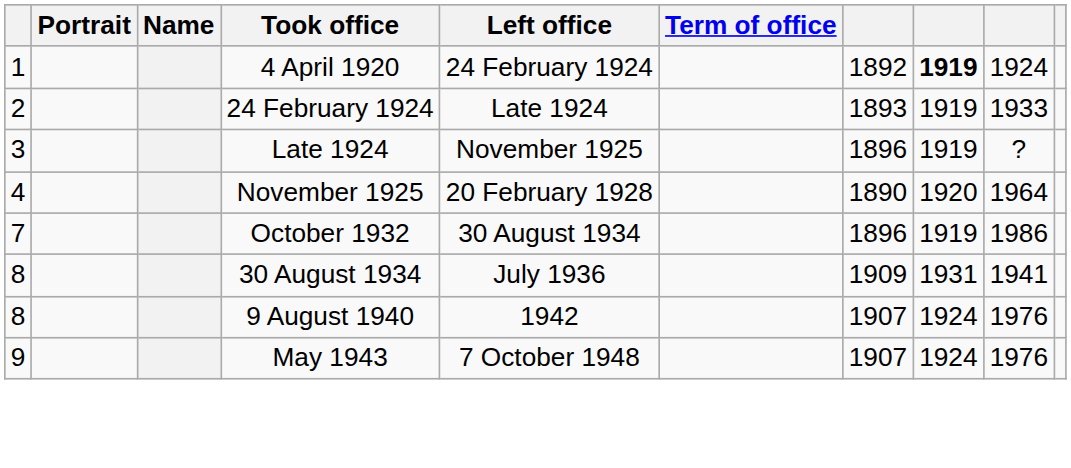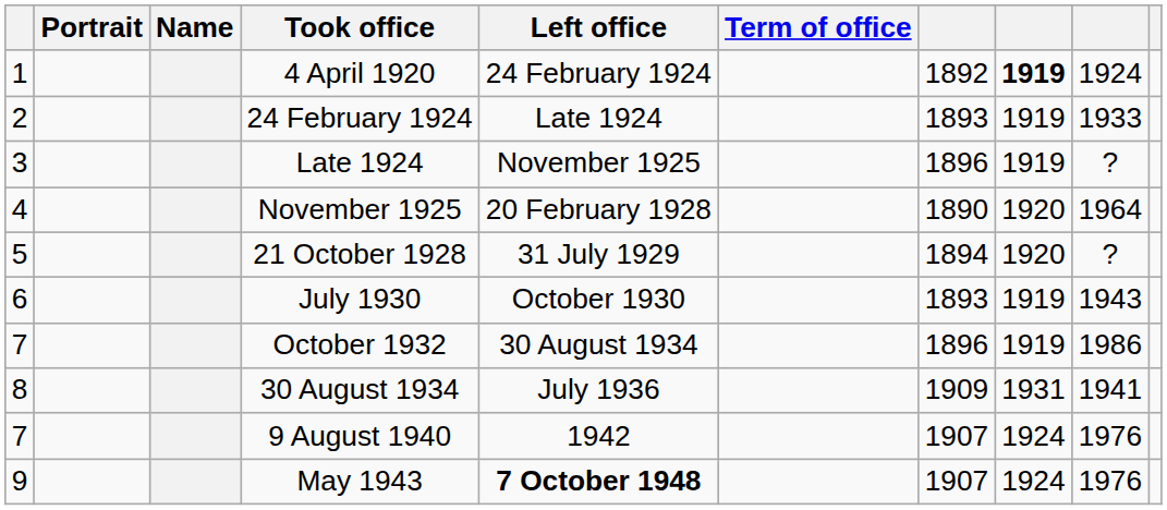+ row: 5 | 21 October 1928 | 31 July 1929 | 1894 | 1920 | ?
+ row: 6 | July 1930 | October 1930 | 1893 | 1919 | 1943
9 August 1940 | column 1: 8 -> 7
May 1943 | Left office: normal -> bold
